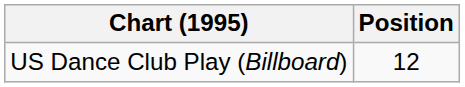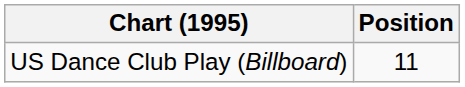US Dance Club Play (Billboard) | Position: 12 -> 11
